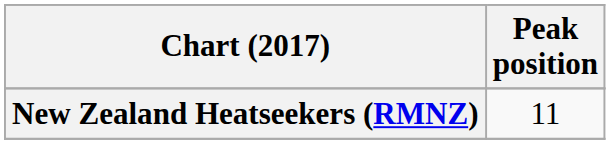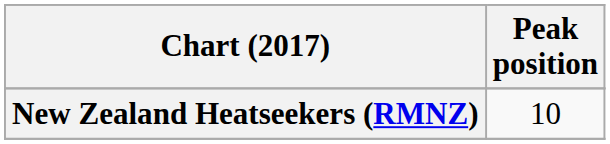New Zealand Heatseekers (RMNZ) | Peak position: 11 -> 10
